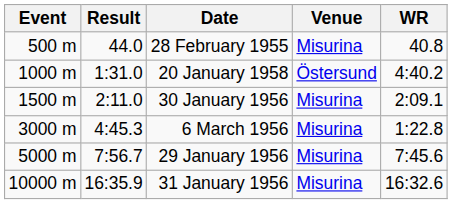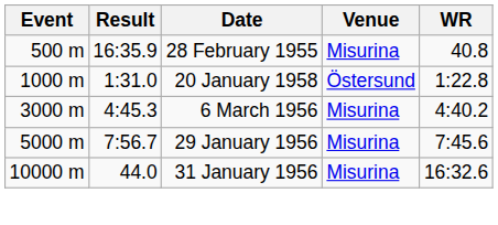28 February 1955 | Result: 44.0 -> 16:35.9
20 January 1958 | WR: 4:40.2 -> 1:22.8
- row: 1500 m | 2:11.0 | 30 January 1956 | Misurina | 2:09.1
6 March 1956 | WR: 1:22.8 -> 4:40.2
31 January 1956 | Result: 16:35.9 -> 44.0
